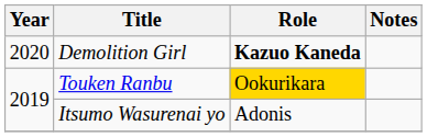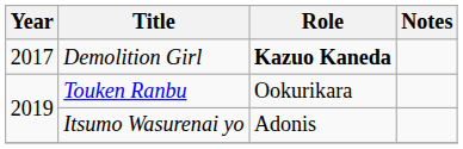Demolition Girl | Year: 2020 -> 2017
Touken Ranbu | Role: gold background -> no background
